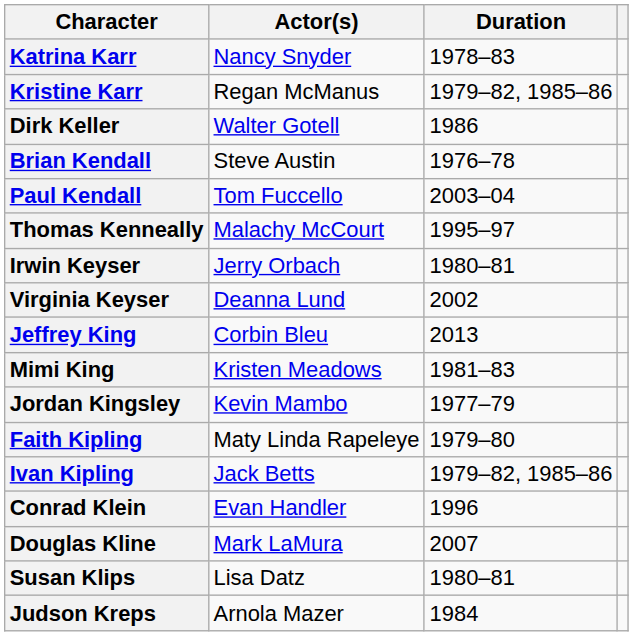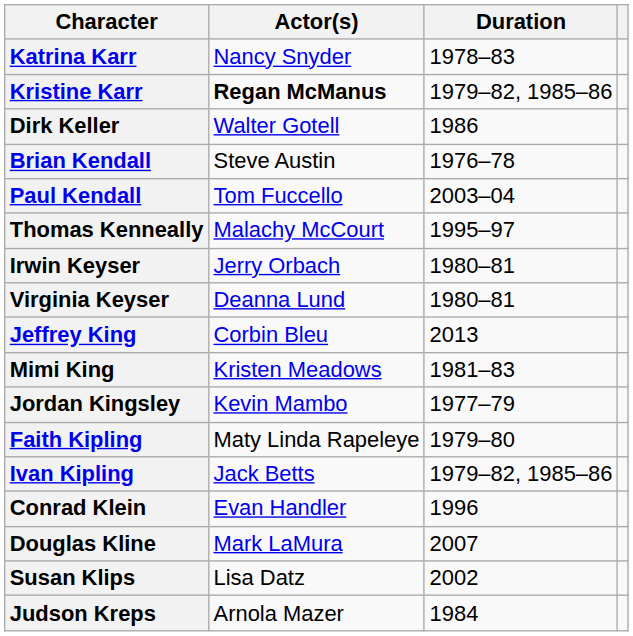Kristine Karr | Actor(s): normal -> bold
Virginia Keyser | Duration: 2002 -> 1980–81
Susan Klips | Duration: 1980–81 -> 2002
